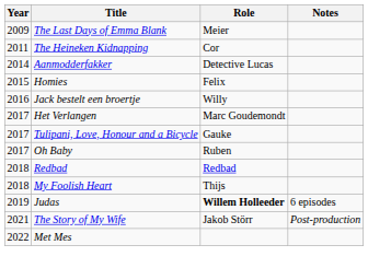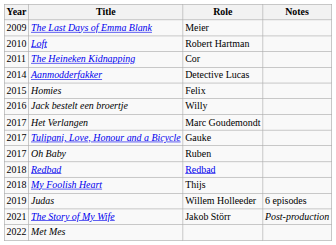+ row: 2010 | Loft | Robert Hartman
Judas | Role: bold -> normal
